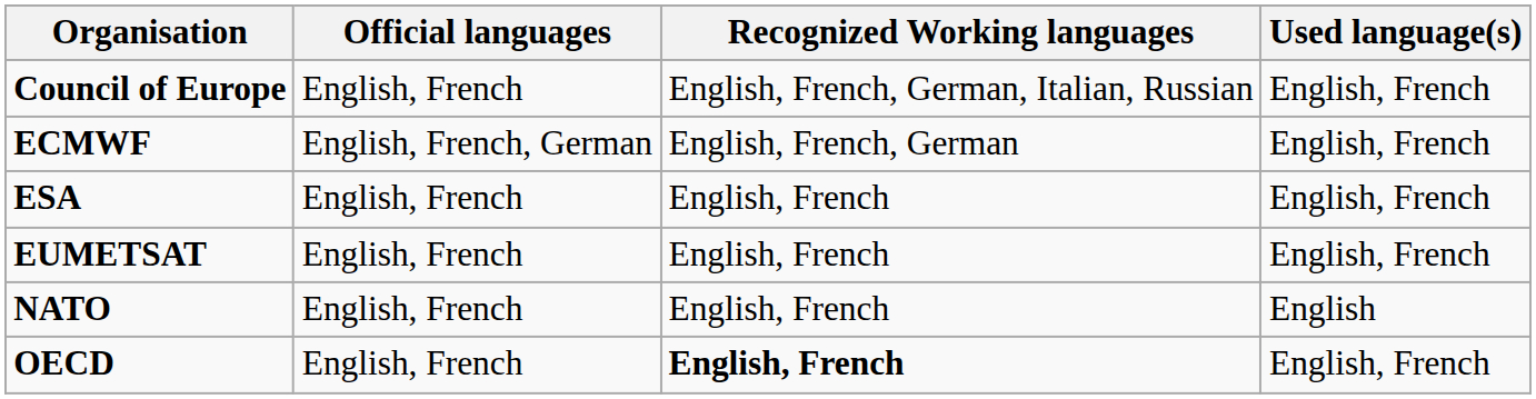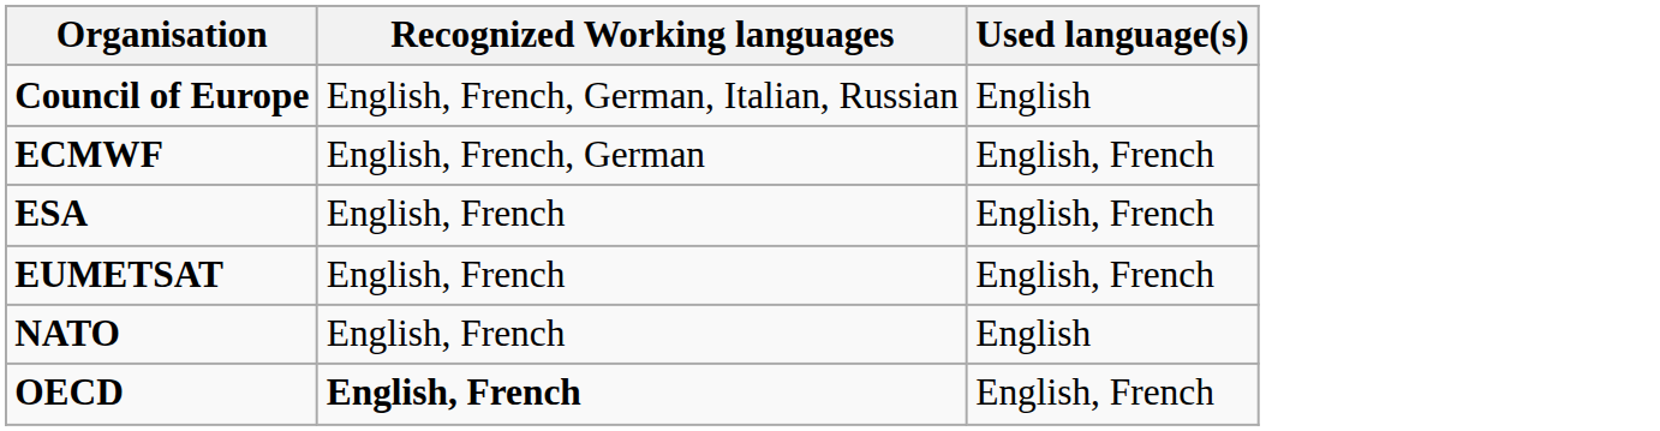- column: Official languages | English, French | English, French, German | English, French | English, French | English, French | English, French
Council of Europe | Used language(s): English, French -> English
